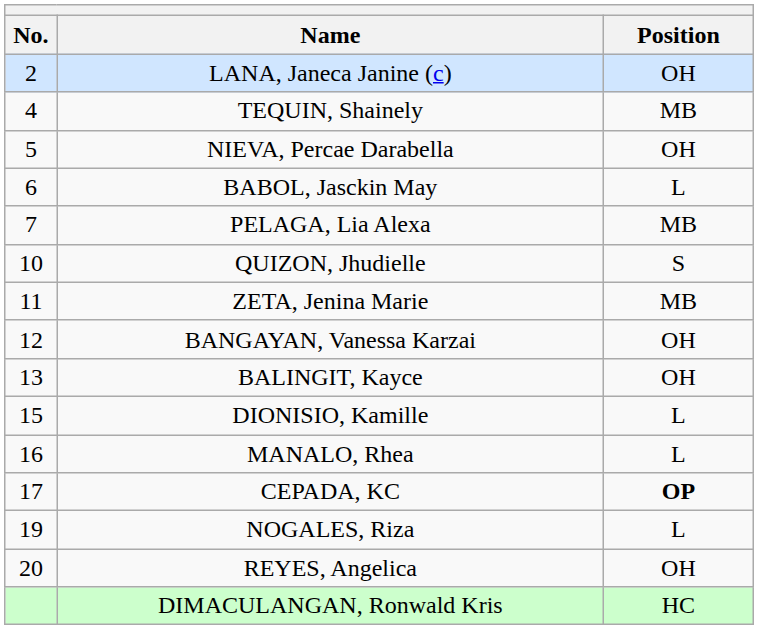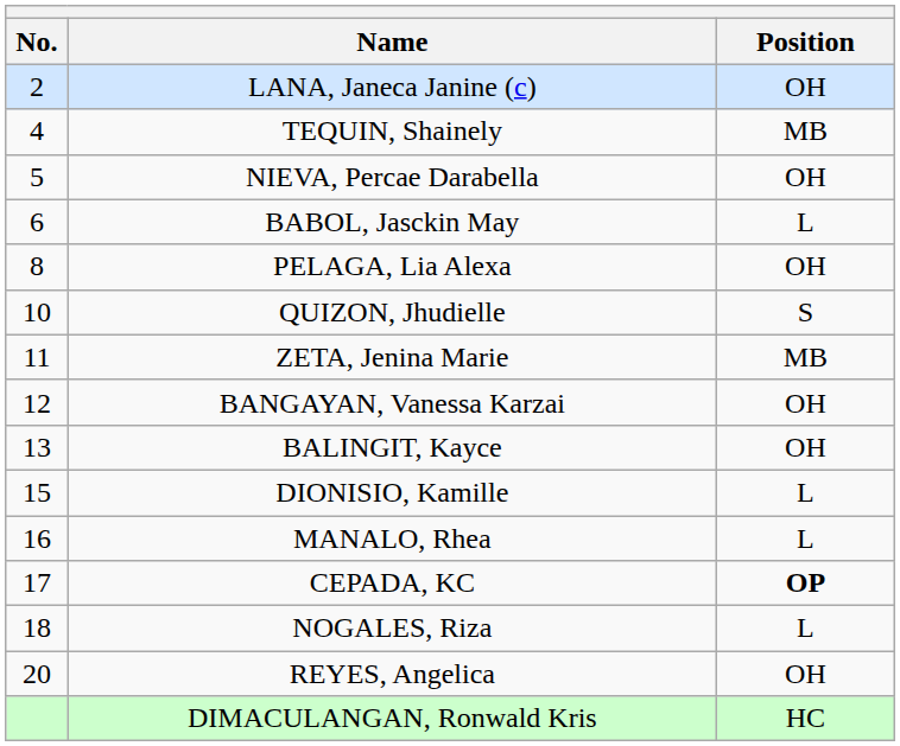PELAGA, Lia Alexa | No.: 7 -> 8
PELAGA, Lia Alexa | Position: MB -> OH
NOGALES, Riza | No.: 19 -> 18
